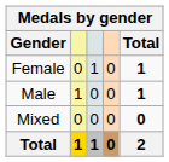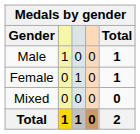rows swapped: Male <-> Female
